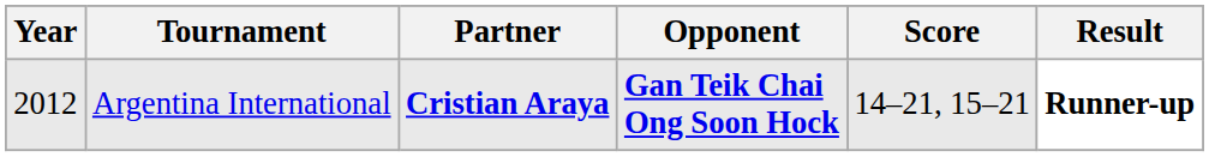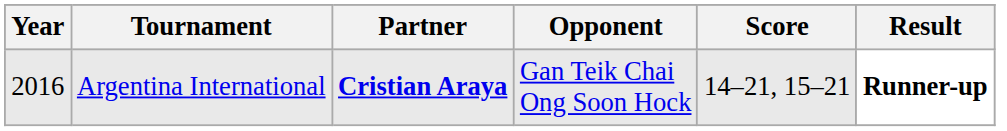Argentina International | Year: 2012 -> 2016
Argentina International | Opponent: bold -> normal
